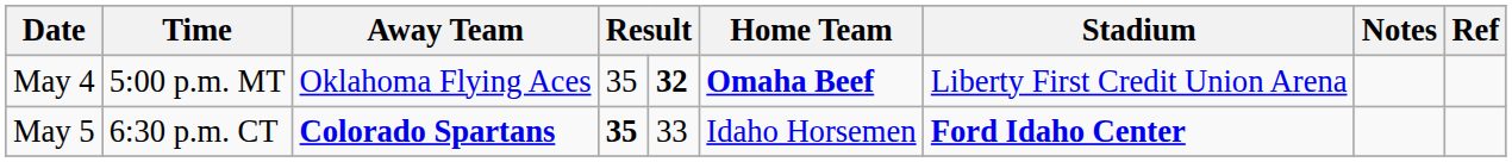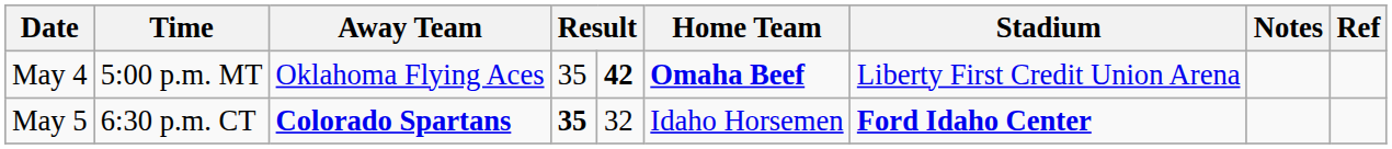May 4 | column 5: 32 -> 42
May 5 | column 5: 33 -> 32
